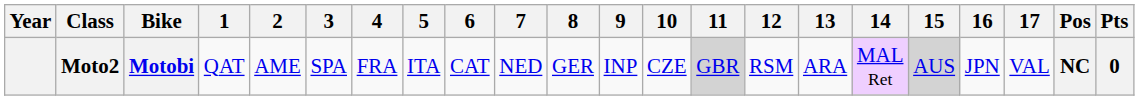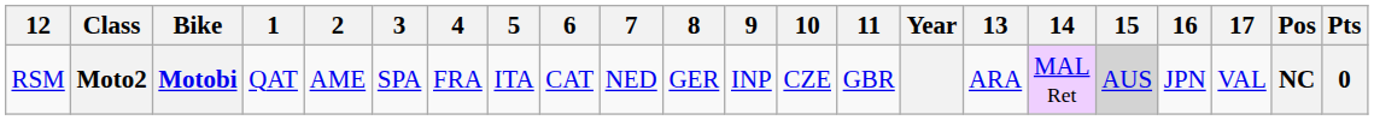columns swapped: Year <-> 12
Moto2 | 11: lightgrey background -> no background
